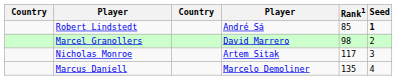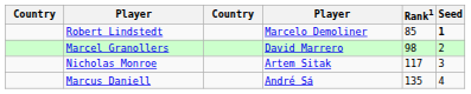Robert Lindstedt | column 4: André Sá -> Marcelo Demoliner
Marcus Daniell | column 4: Marcelo Demoliner -> André Sá
